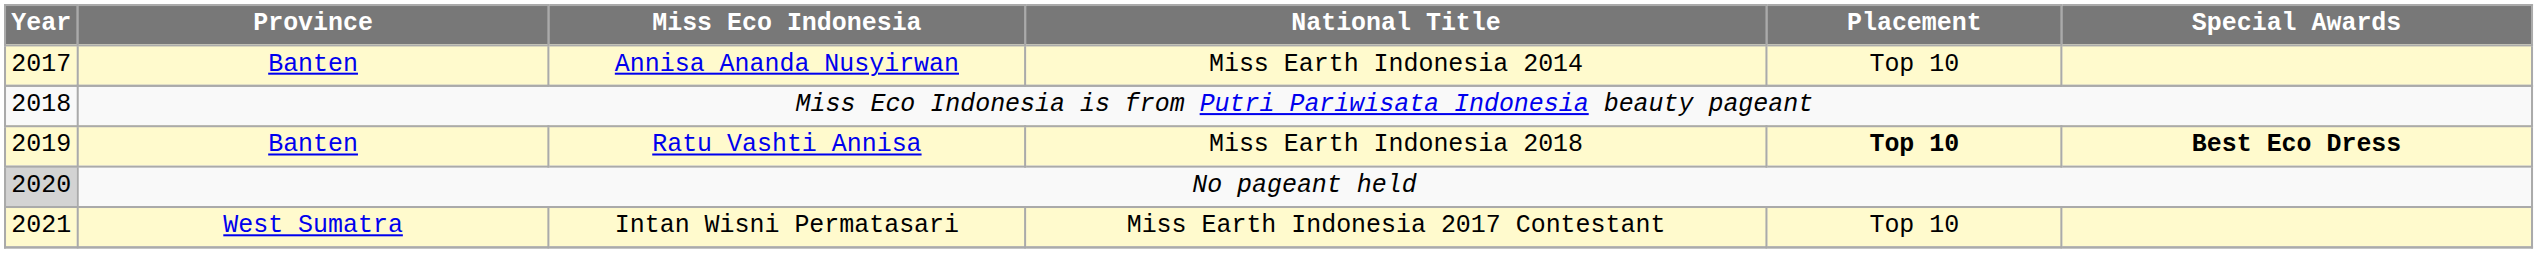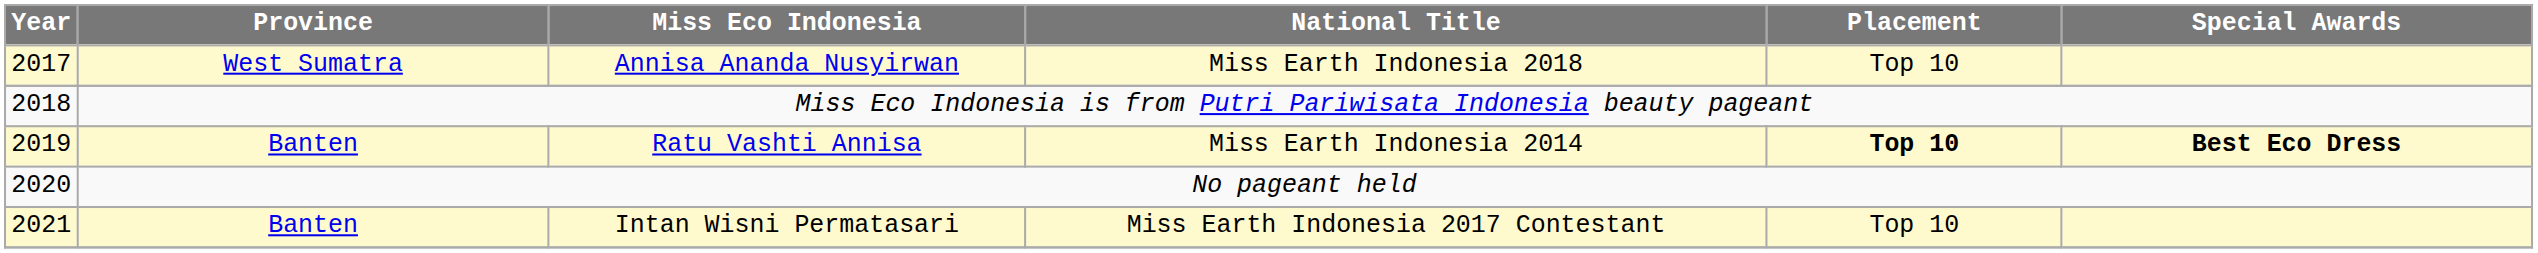Annisa Ananda Nusyirwan | Province: Banten -> West Sumatra
Annisa Ananda Nusyirwan | National Title: Miss Earth Indonesia 2014 -> Miss Earth Indonesia 2018
Ratu Vashti Annisa | National Title: Miss Earth Indonesia 2018 -> Miss Earth Indonesia 2014
No pageant held | Year: lightgrey background -> no background
Intan Wisni Permatasari | Province: West Sumatra -> Banten
